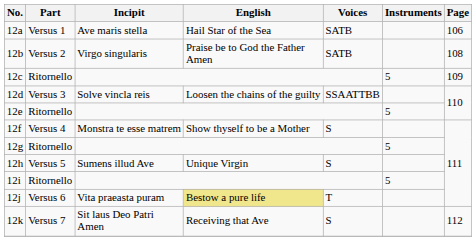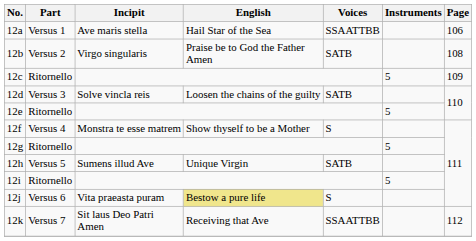12a | Voices: SATB -> SSAATTBB
12d | Voices: SSAATTBB -> SATB
12h | Voices: S -> SATB
12j | Voices: T -> S
12k | Voices: S -> SSAATTBB
